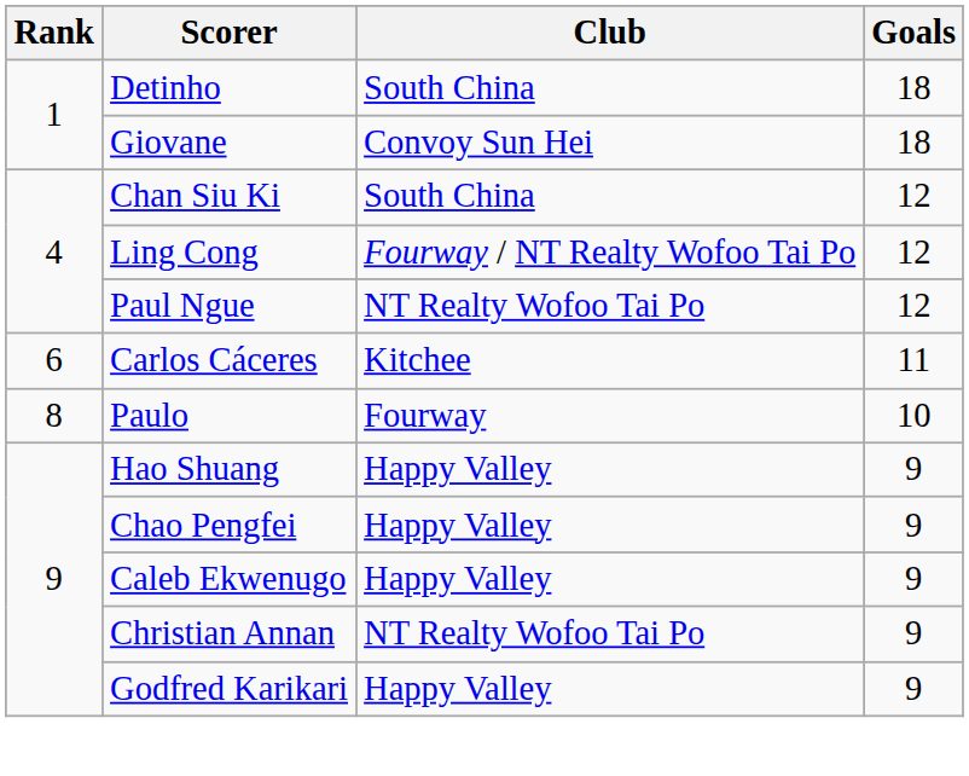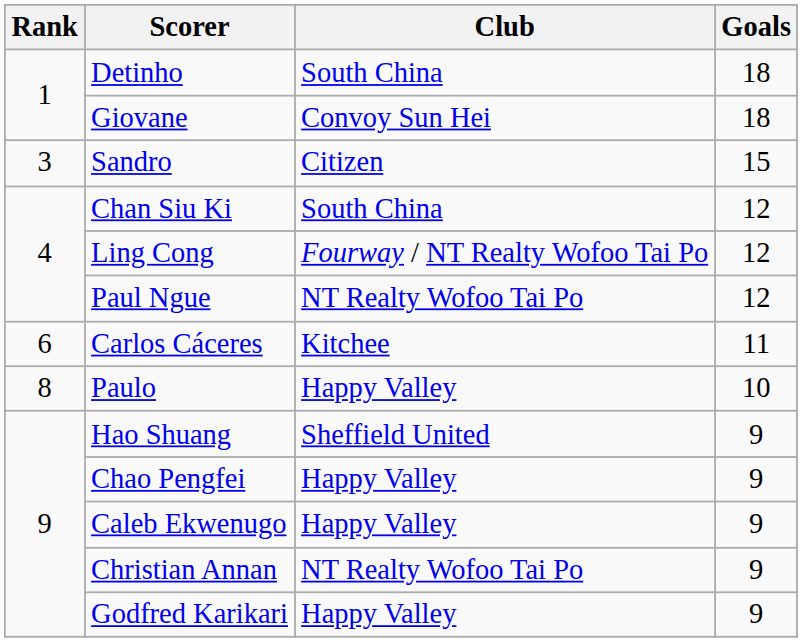+ row: 3 | Sandro | Citizen | 15
Paulo | Club: Fourway -> Happy Valley
Hao Shuang | Club: Happy Valley -> Sheffield United
